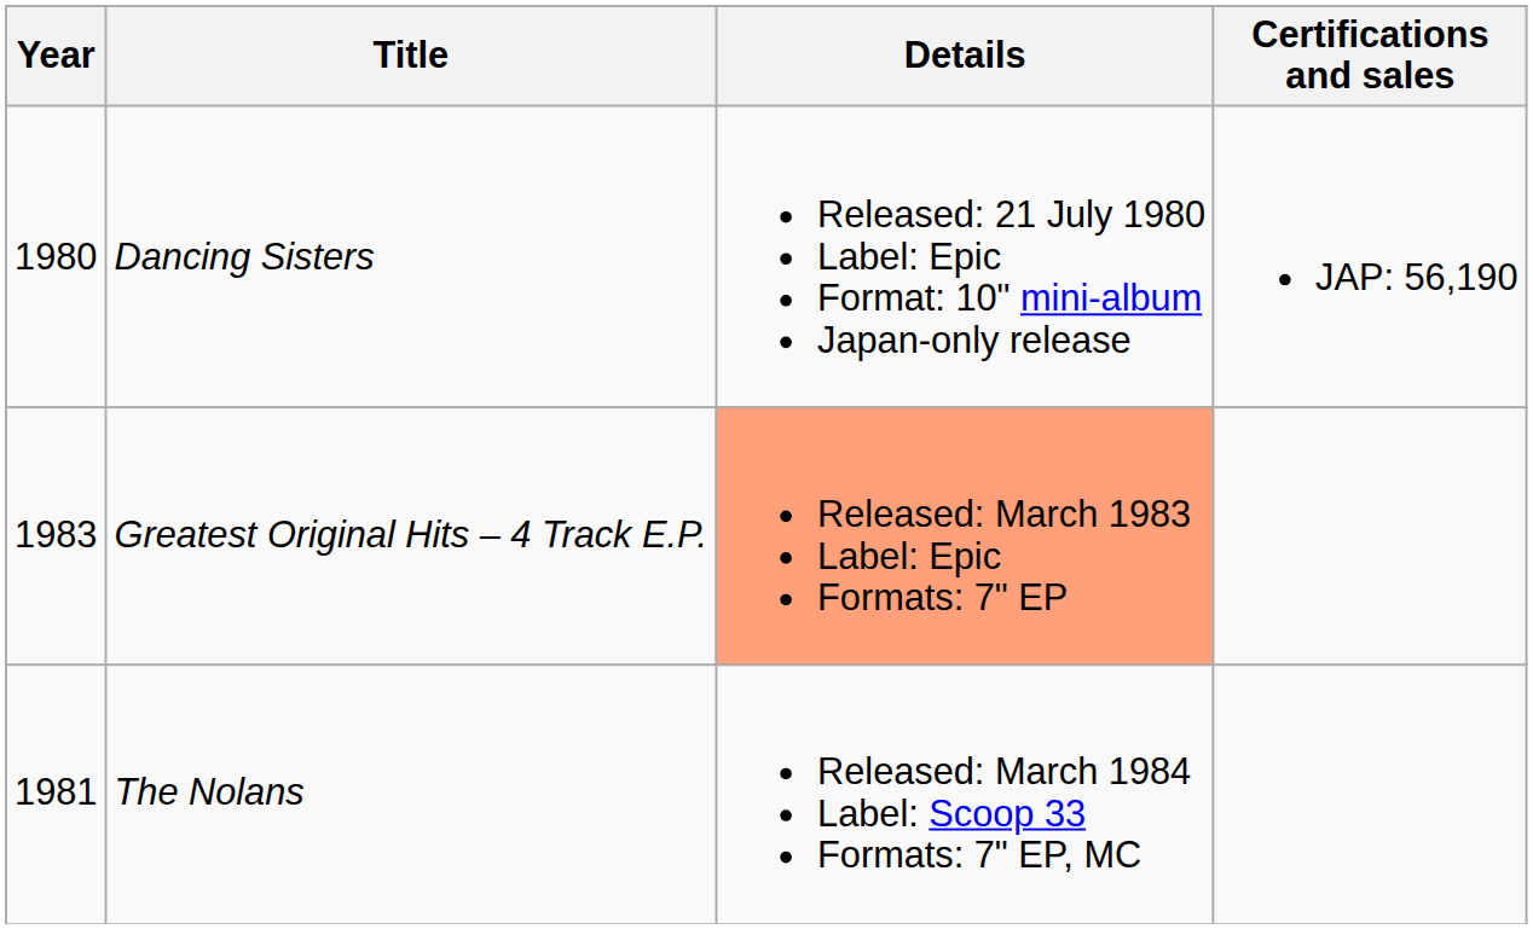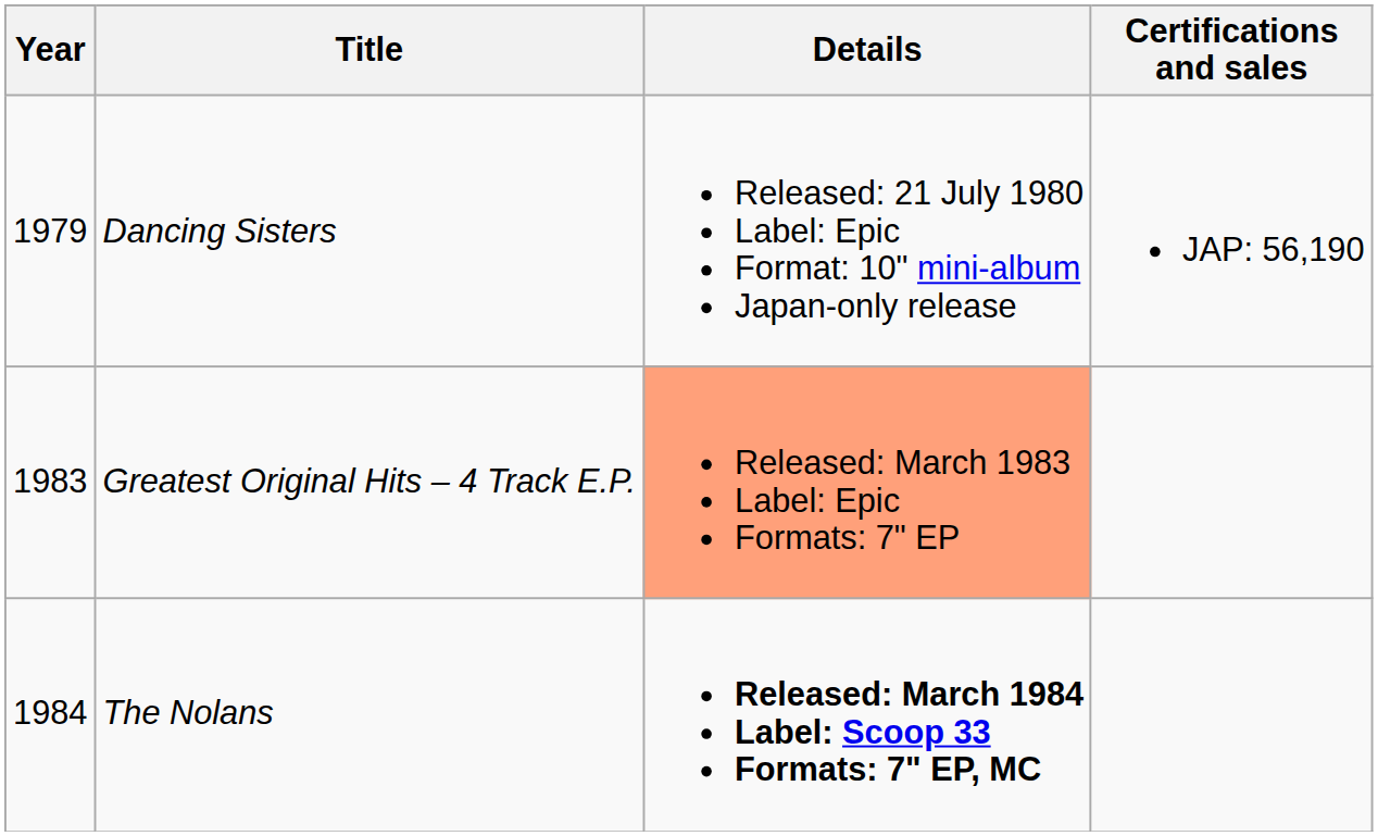Dancing Sisters | Year: 1980 -> 1979
The Nolans | Year: 1981 -> 1984
The Nolans | Details: normal -> bold
